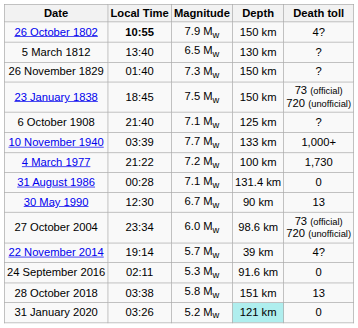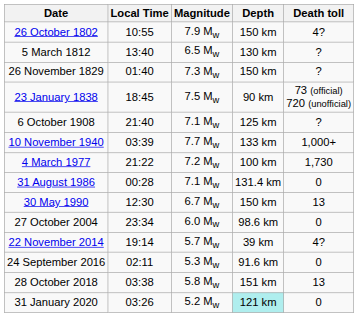26 October 1802 | Local Time: bold -> normal
23 January 1838 | Depth: 150 km -> 90 km
30 May 1990 | Depth: 90 km -> 150 km
27 October 2004 | Death toll: 73 (official) 720 (unofficial) -> 0
